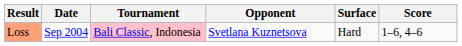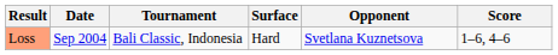columns swapped: Surface <-> Opponent
Loss | Tournament: pink background -> no background
